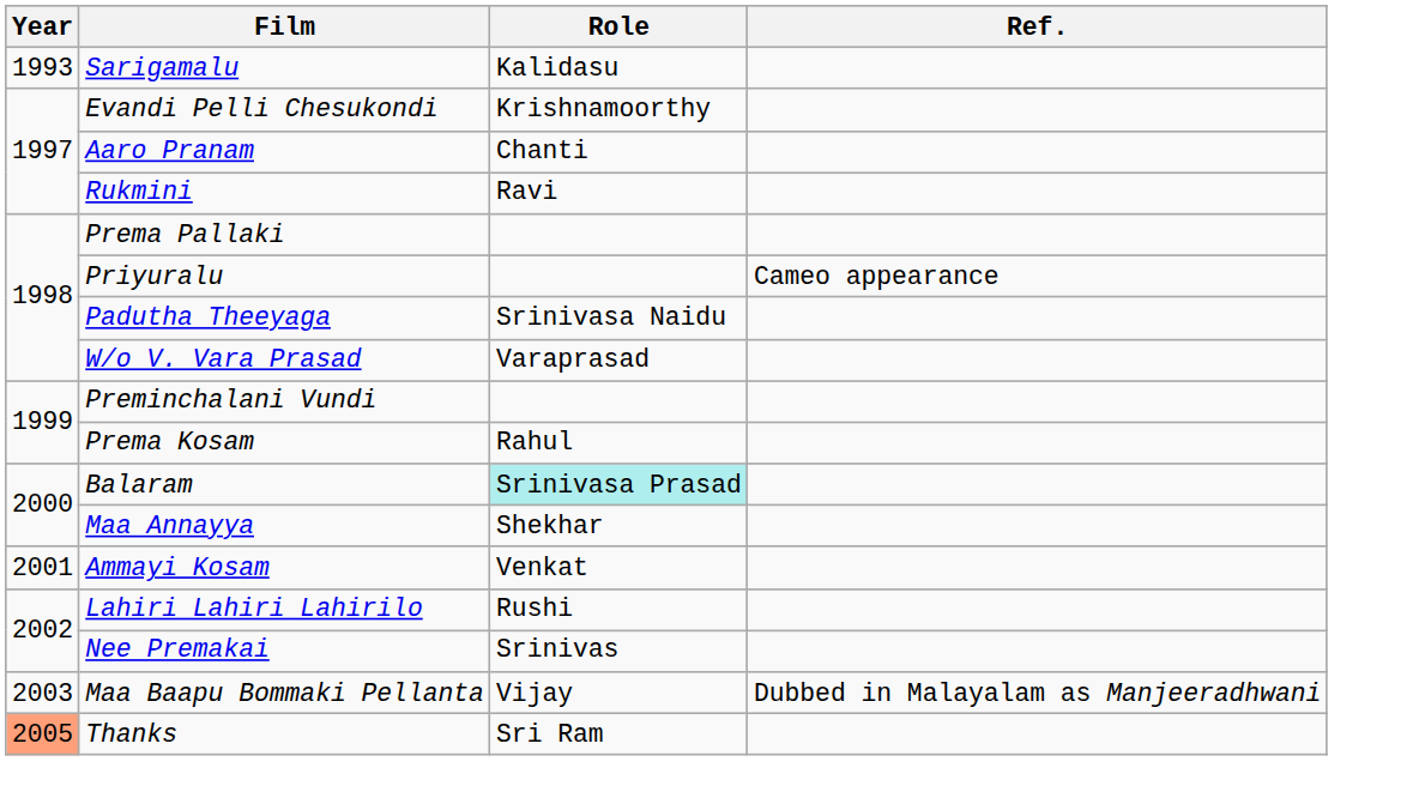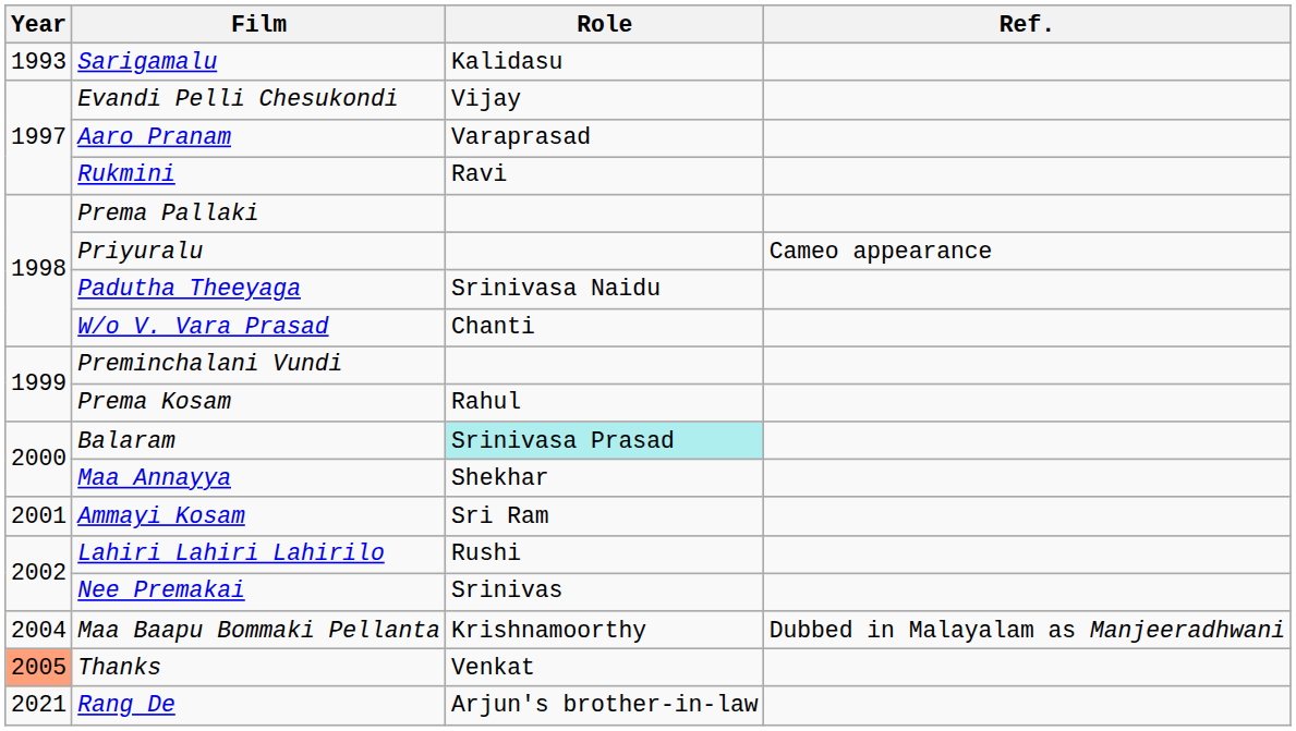Evandi Pelli Chesukondi | Role: Krishnamoorthy -> Vijay
Aaro Pranam | Role: Chanti -> Varaprasad
W/o V. Vara Prasad | Role: Varaprasad -> Chanti
Ammayi Kosam | Role: Venkat -> Sri Ram
Maa Baapu Bommaki Pellanta | Year: 2003 -> 2004
Maa Baapu Bommaki Pellanta | Role: Vijay -> Krishnamoorthy
Thanks | Role: Sri Ram -> Venkat
+ row: 2021 | Rang De | Arjun's brother-in-law
